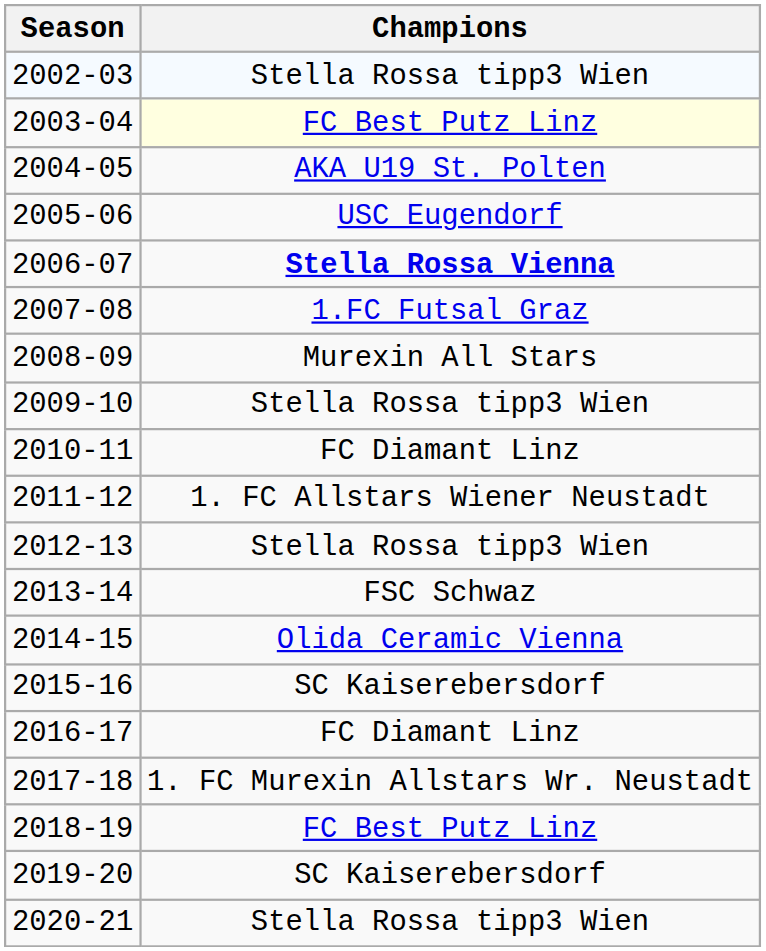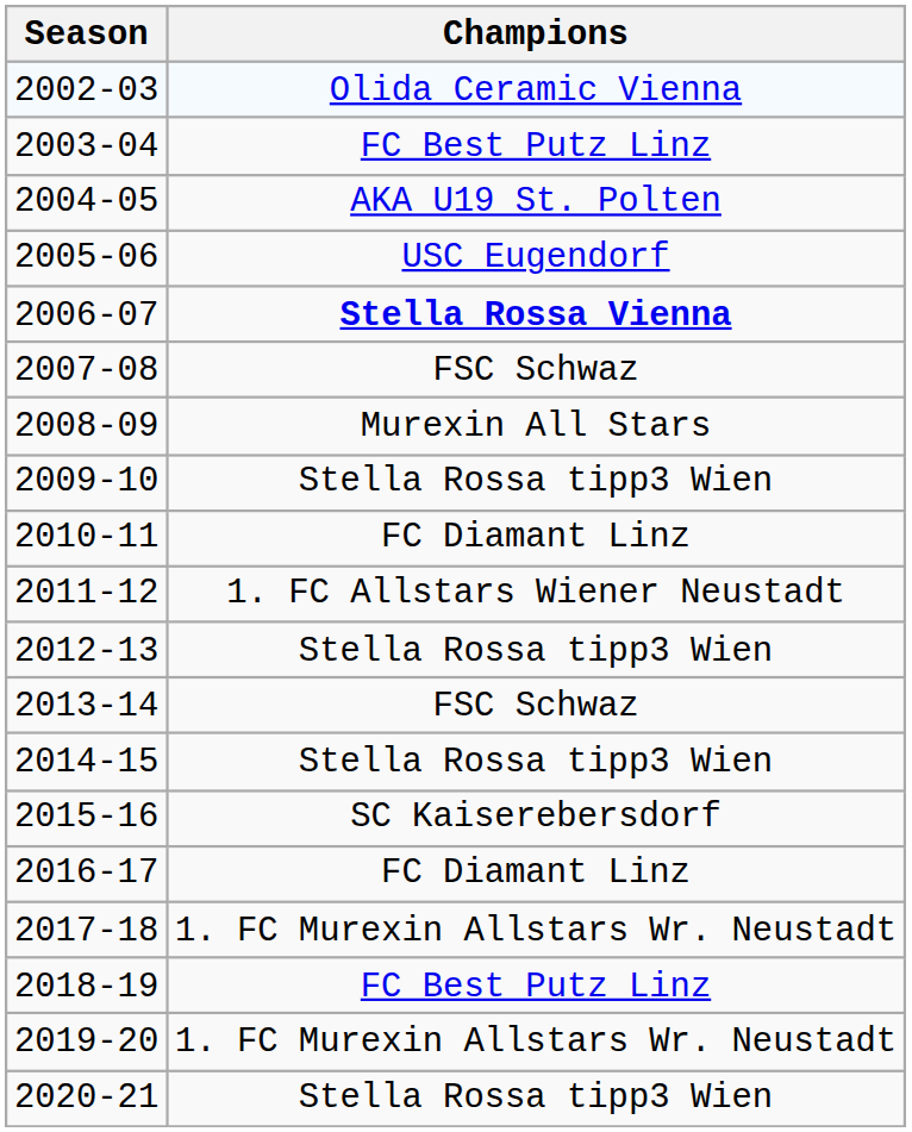2002-03 | Champions: Stella Rossa tipp3 Wien -> Olida Ceramic Vienna
2003-04 | Champions: lightyellow background -> no background
2007-08 | Champions: 1.FC Futsal Graz -> FSC Schwaz
2014-15 | Champions: Olida Ceramic Vienna -> Stella Rossa tipp3 Wien
2019-20 | Champions: SC Kaiserebersdorf -> 1. FC Murexin Allstars Wr. Neustadt
